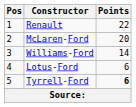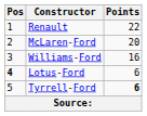Williams-Ford | Points: 14 -> 16
Lotus-Ford | Pos: normal -> bold
